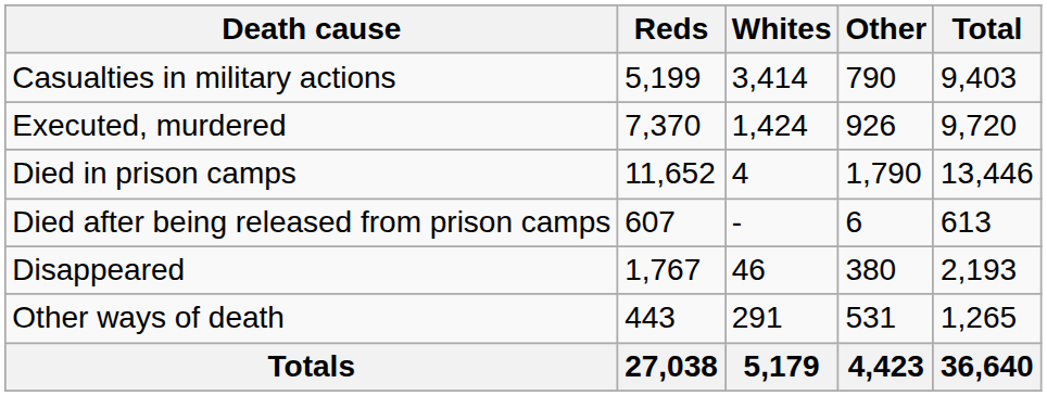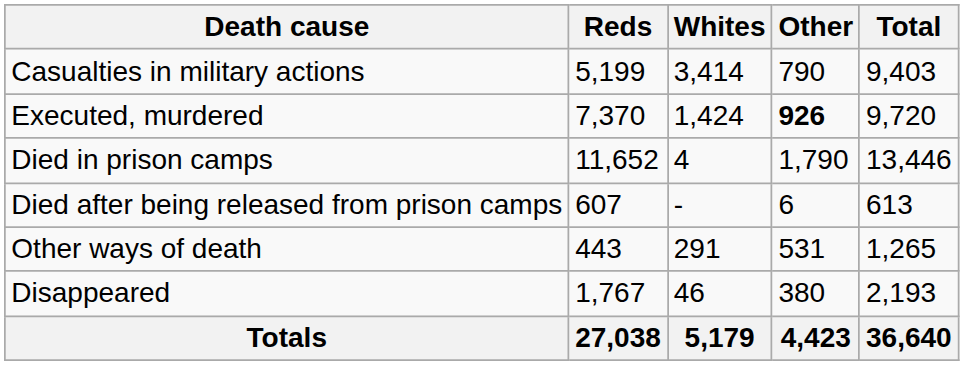Executed, murdered | Other: normal -> bold
rows swapped: Disappeared <-> Other ways of death
